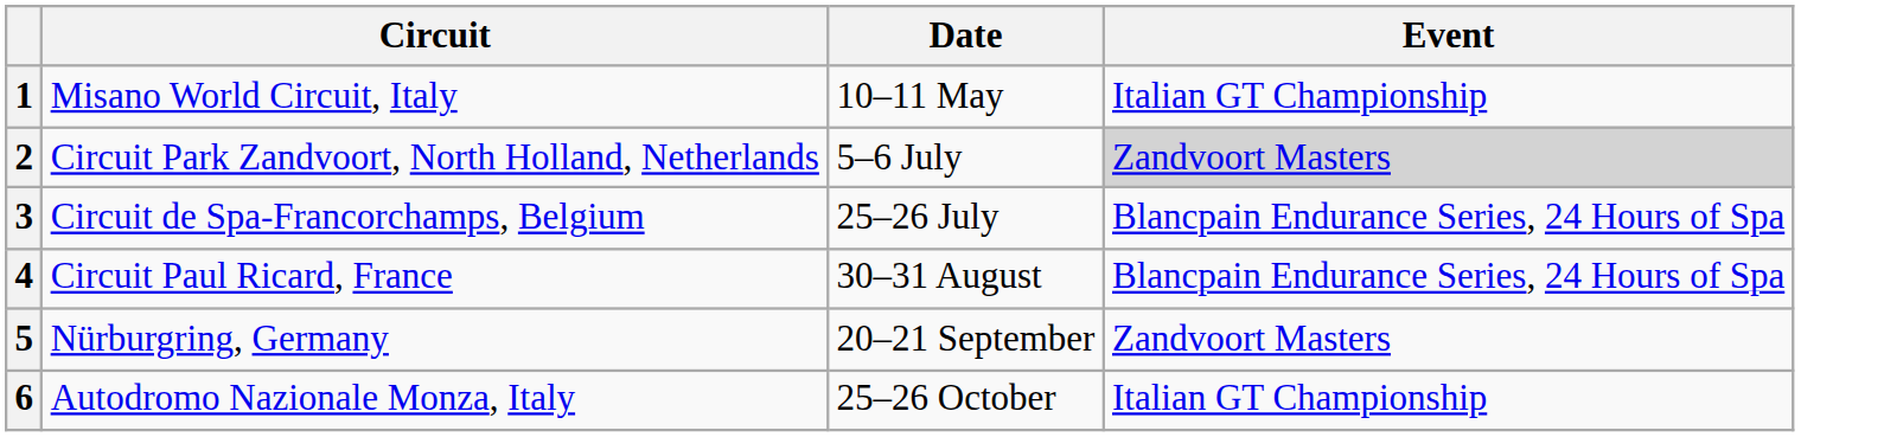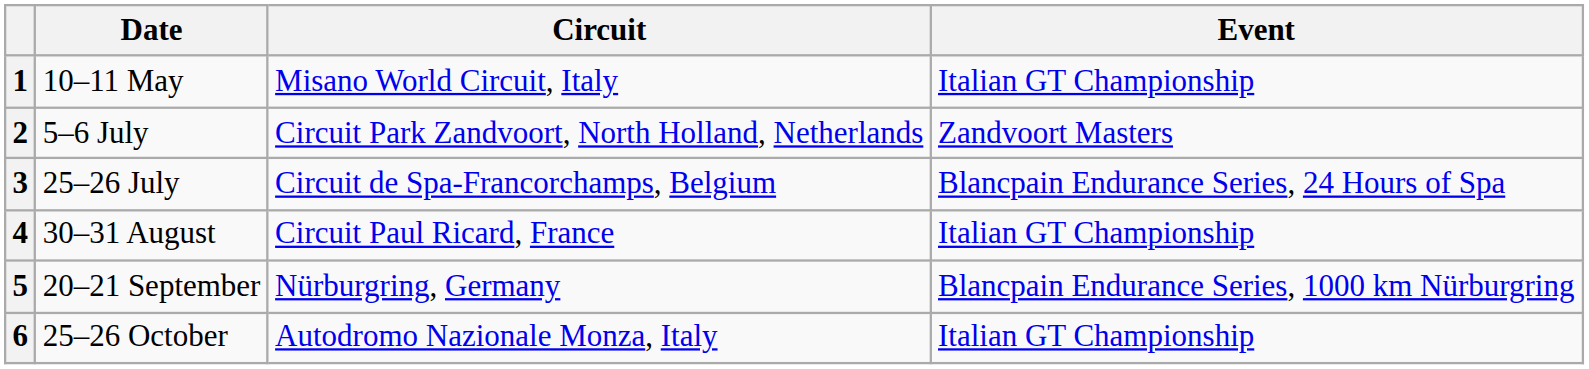columns swapped: Circuit <-> Date
2 | Event: lightgrey background -> no background
4 | Event: Blancpain Endurance Series, 24 Hours of Spa -> Italian GT Championship
5 | Event: Zandvoort Masters -> Blancpain Endurance Series, 1000 km Nürburgring
